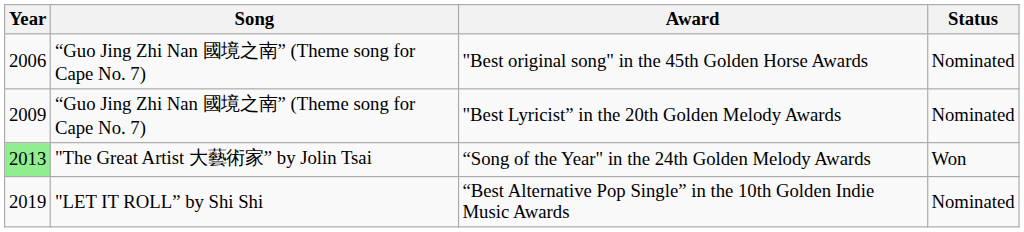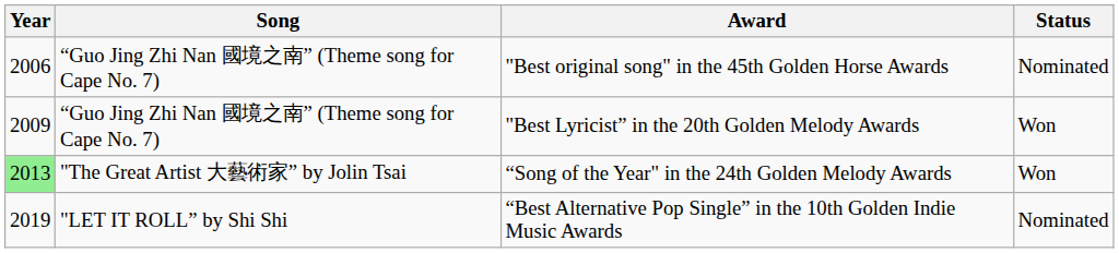"Best Lyricist” in the 20th Golden Melody Awards | Status: Nominated -> Won
